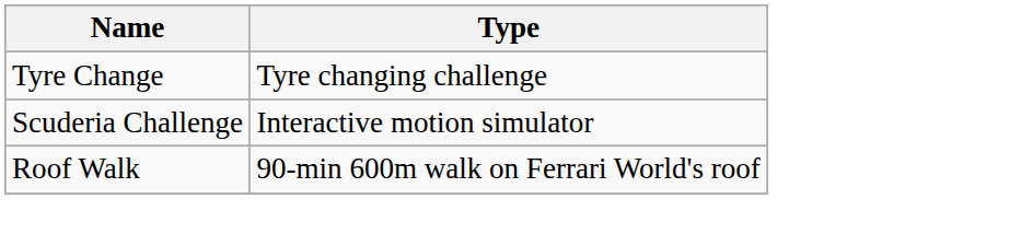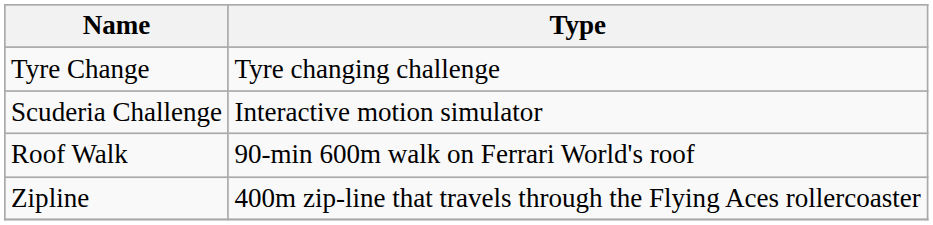+ row: Zipline | 400m zip-line that travels through the Flying Aces rollercoaster
